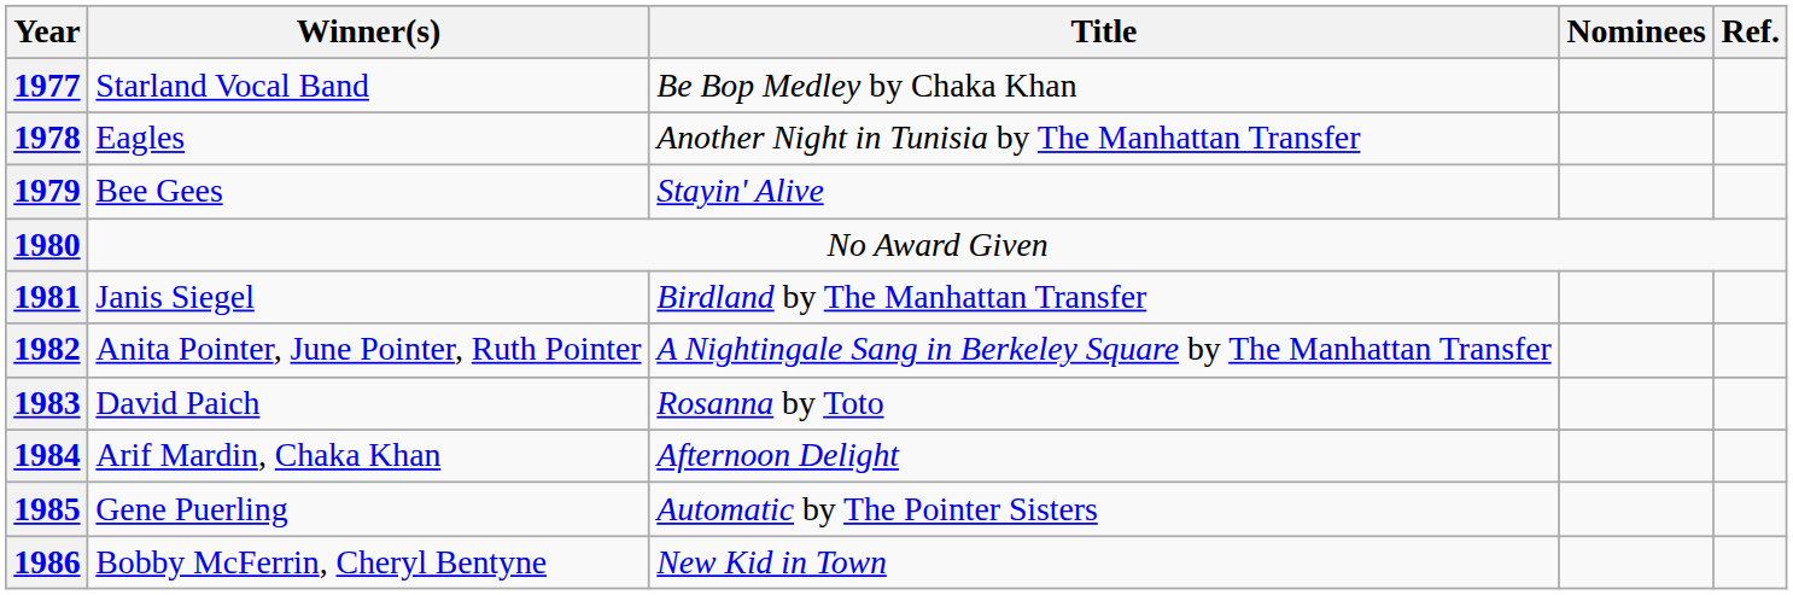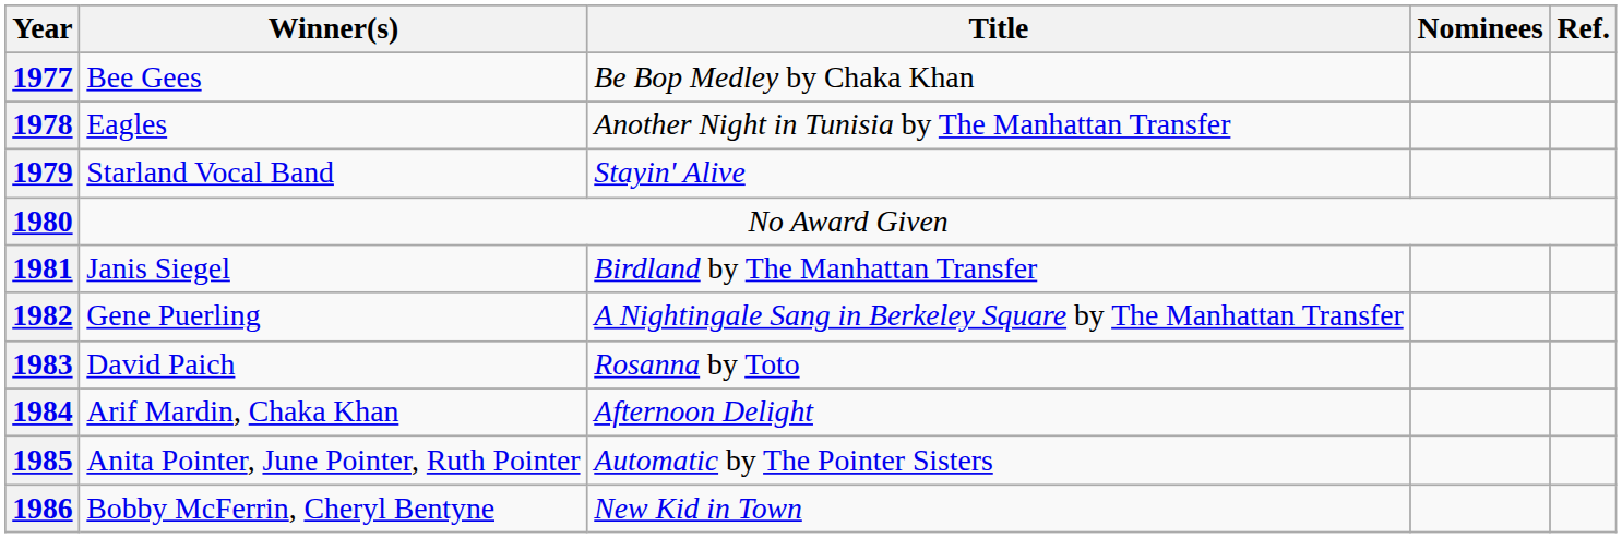1977 | Winner(s): Starland Vocal Band -> Bee Gees
1979 | Winner(s): Bee Gees -> Starland Vocal Band
1982 | Winner(s): Anita Pointer, June Pointer, Ruth Pointer -> Gene Puerling
1985 | Winner(s): Gene Puerling -> Anita Pointer, June Pointer, Ruth Pointer
